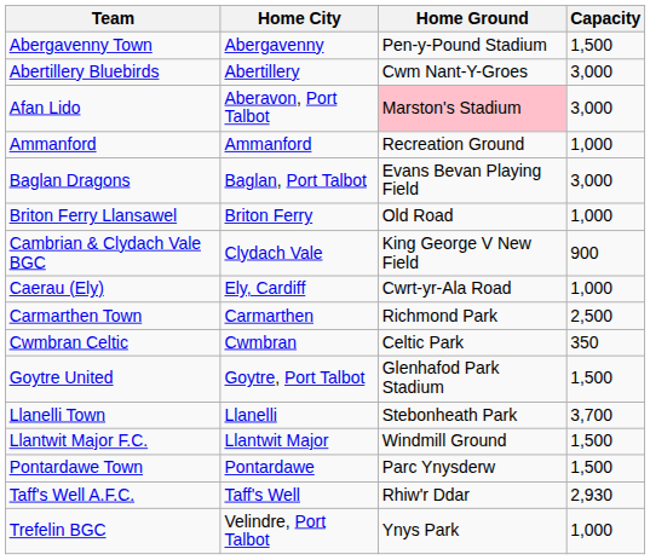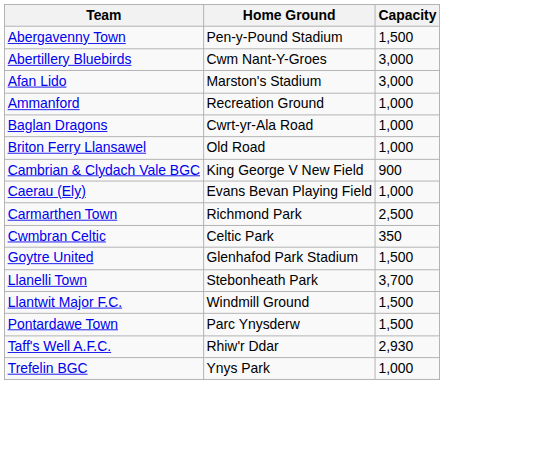- column: Home City | Abergavenny | Abertillery | Aberavon, Port Talbot | Ammanford | Baglan, Port Talbot | Briton Ferry | Clydach Vale | Ely, Cardiff | Carmarthen | Cwmbran | Goytre, Port Talbot | Llanelli | Llantwit Major | Pontardawe | Taff's Well | Velindre, Port Talbot
Afan Lido | Home Ground: pink background -> no background
Baglan Dragons | Home Ground: Evans Bevan Playing Field -> Cwrt-yr-Ala Road
Baglan Dragons | Capacity: 3,000 -> 1,000
Caerau (Ely) | Home Ground: Cwrt-yr-Ala Road -> Evans Bevan Playing Field
